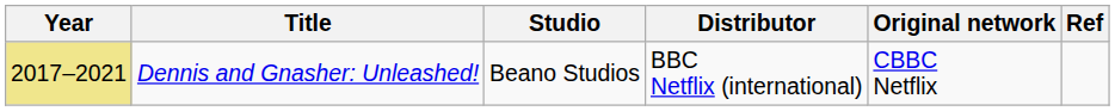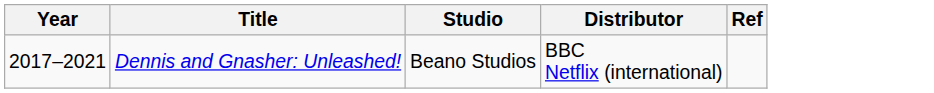- column: Original network | CBBC Netflix
Dennis and Gnasher: Unleashed! | Year: khaki background -> no background
